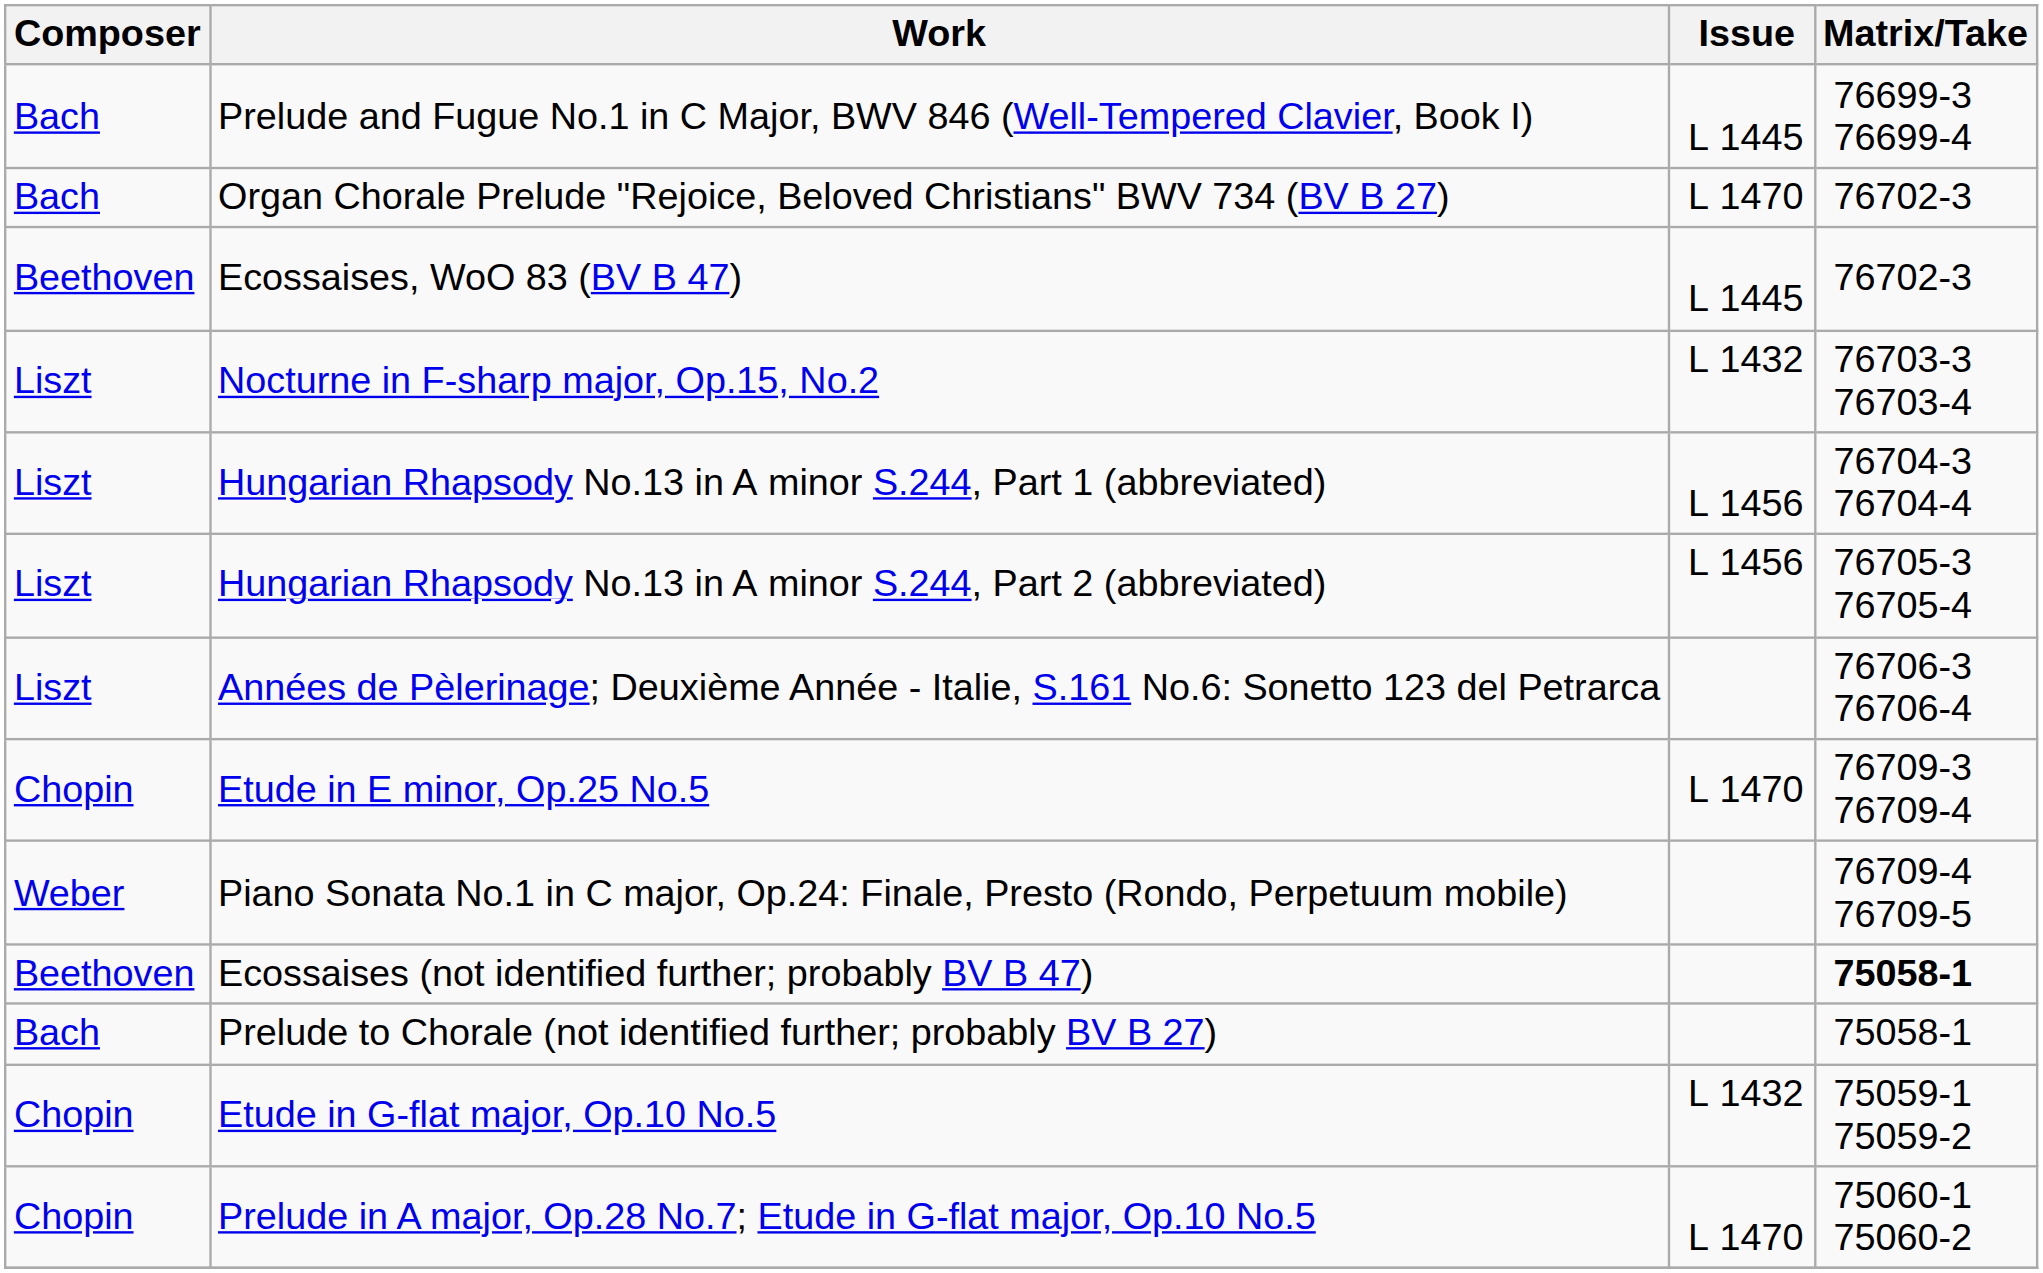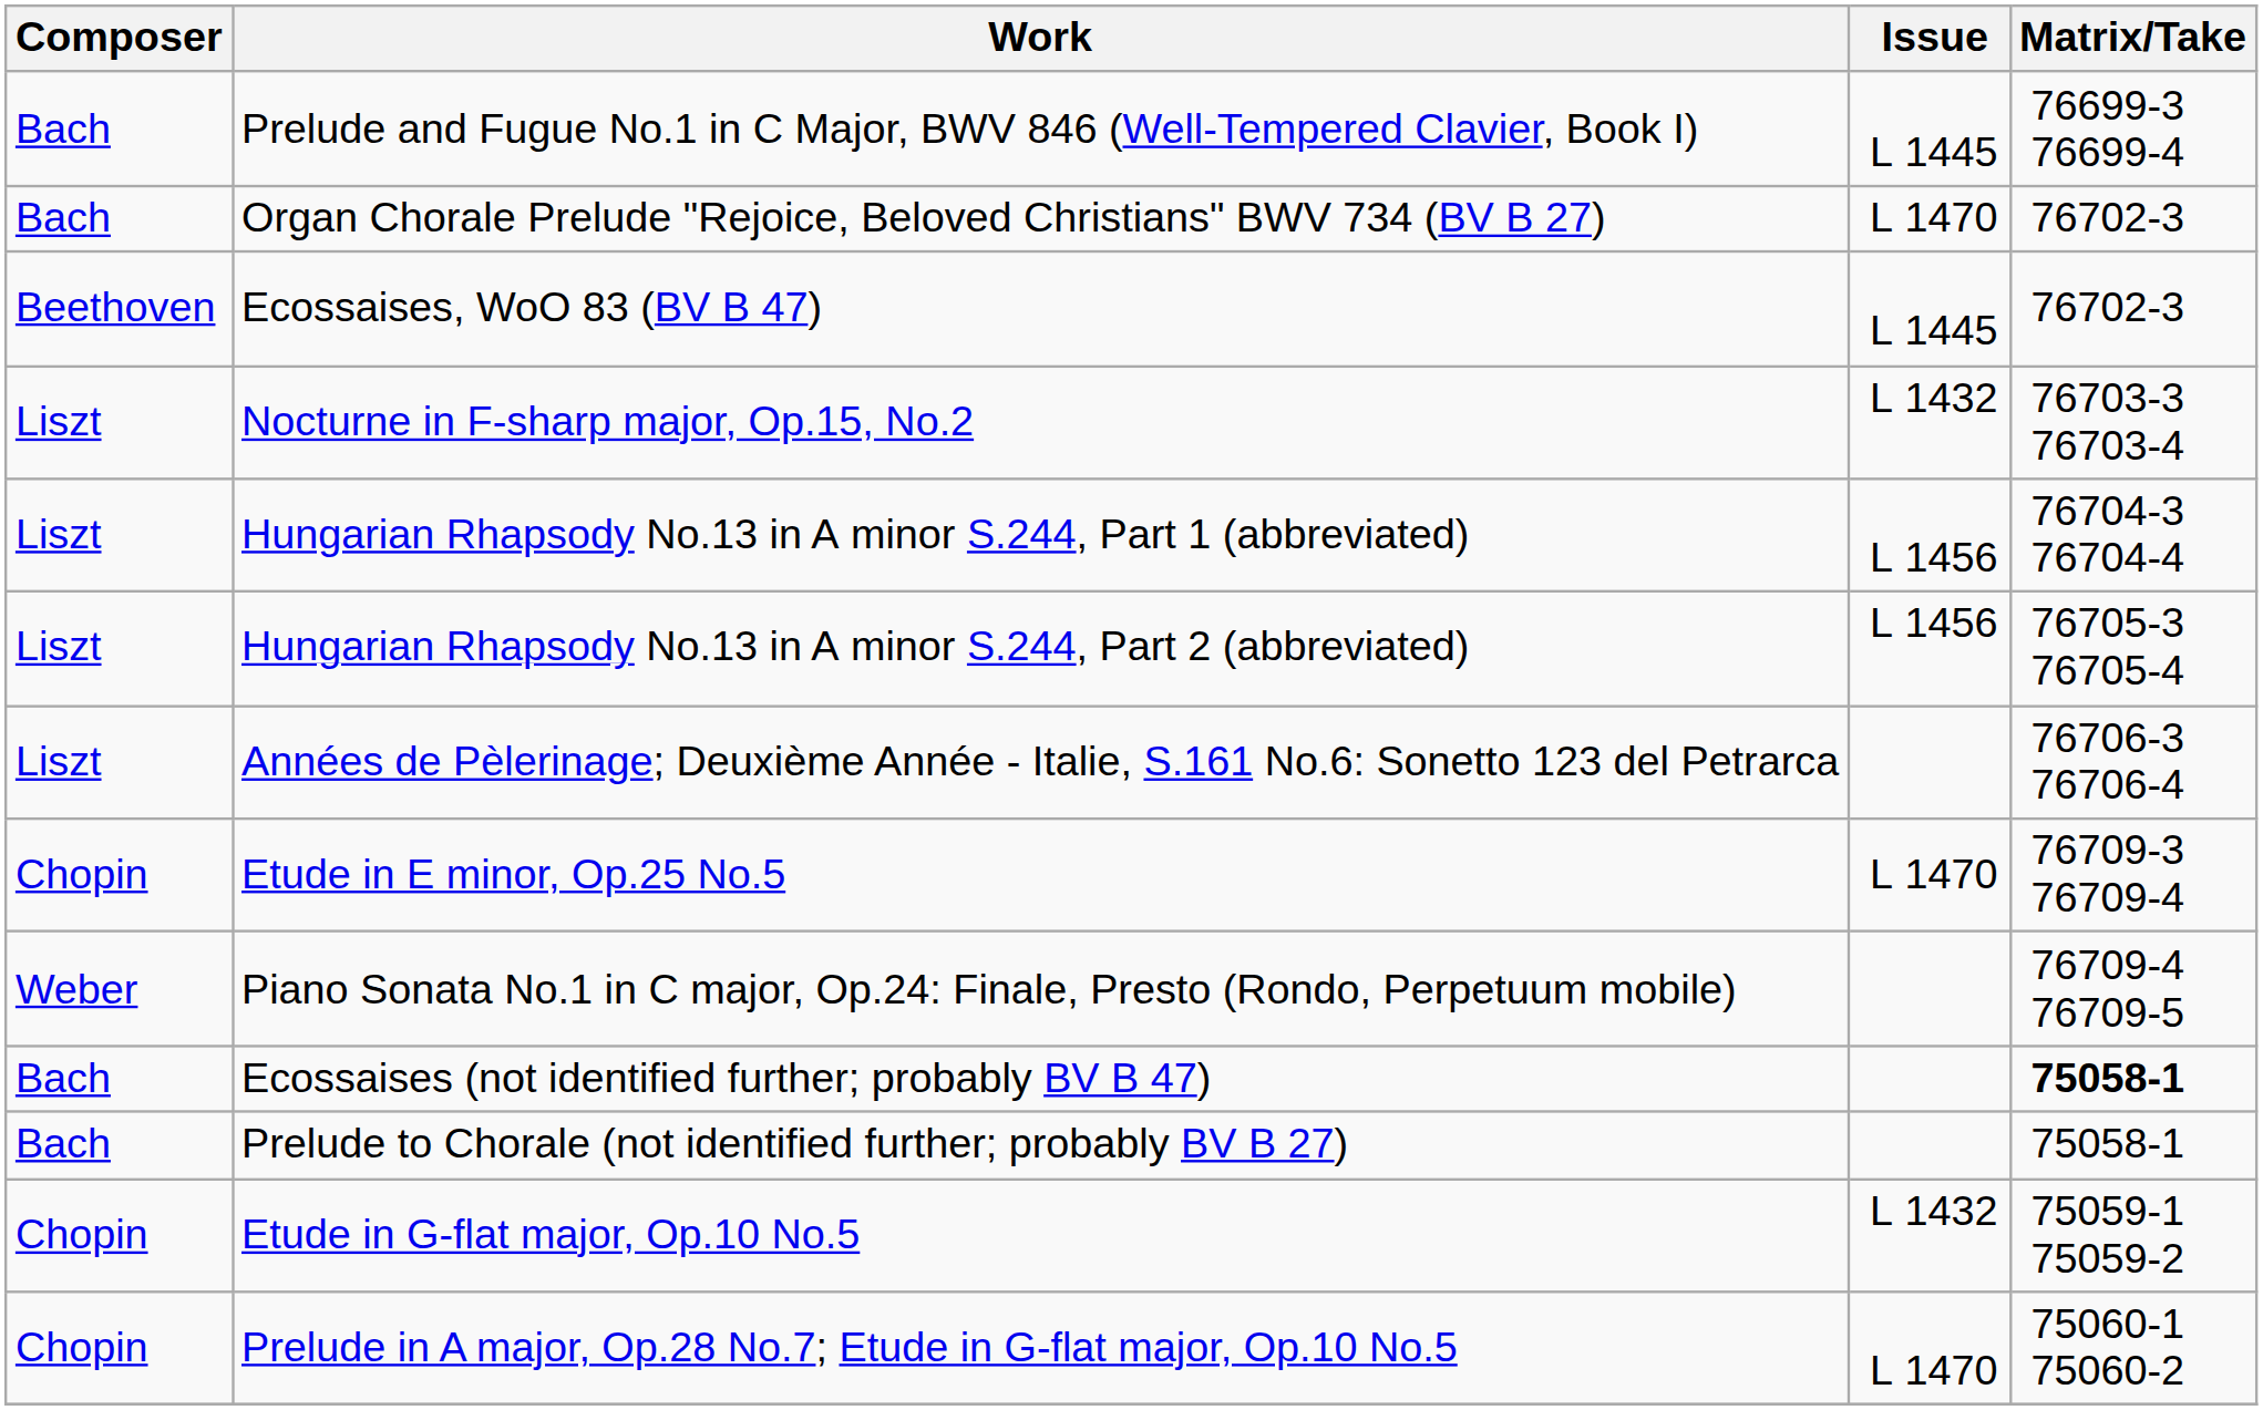Ecossaises (not identified further; probably BV B 47) | Composer: Beethoven -> Bach
